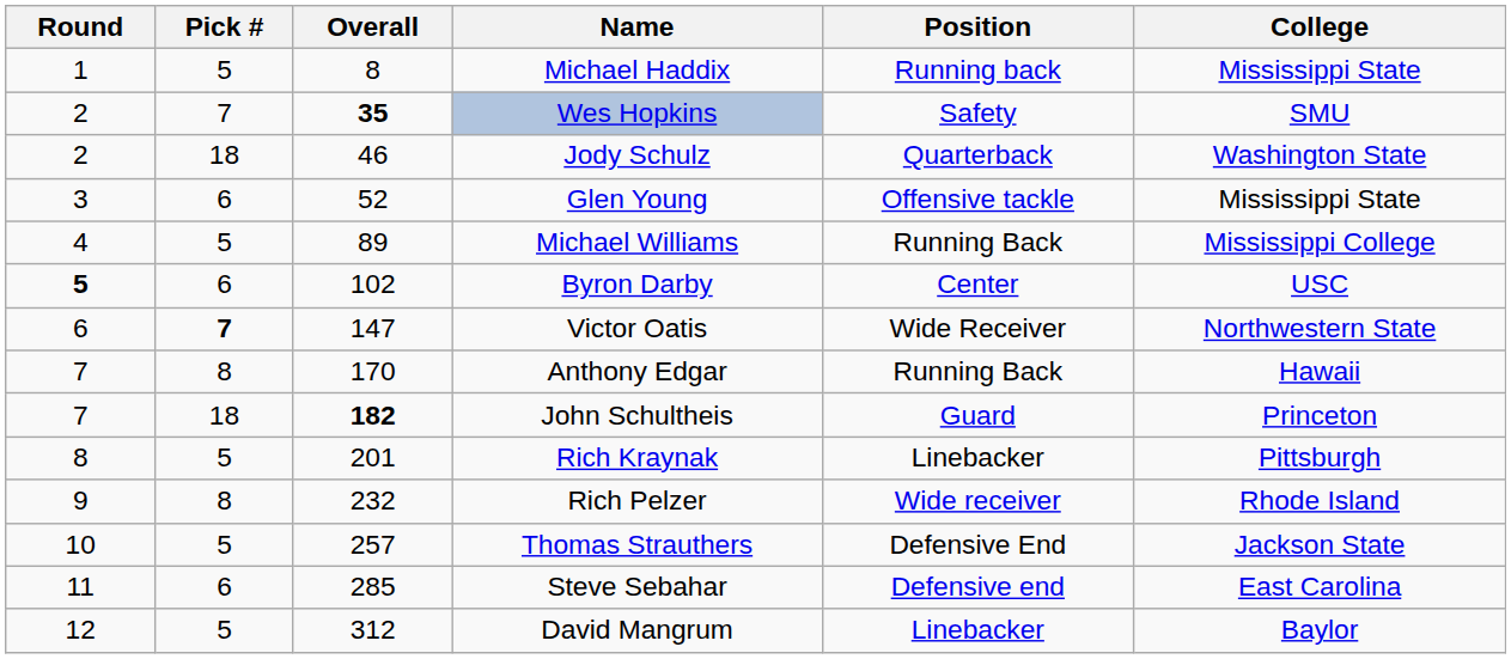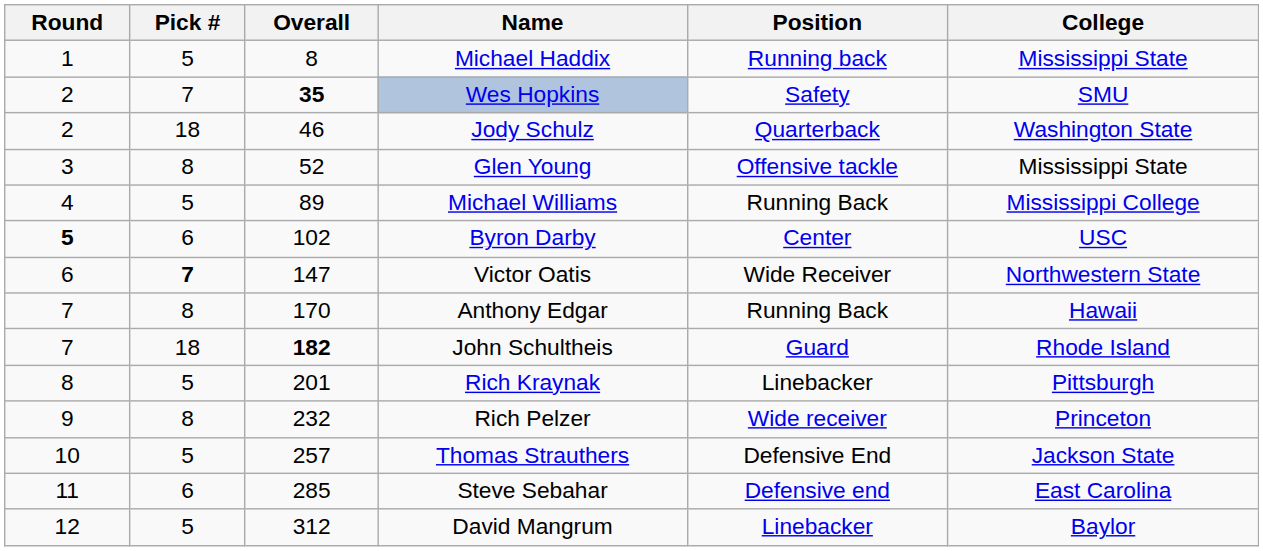Glen Young | Pick #: 6 -> 8
John Schultheis | College: Princeton -> Rhode Island
Rich Pelzer | College: Rhode Island -> Princeton
